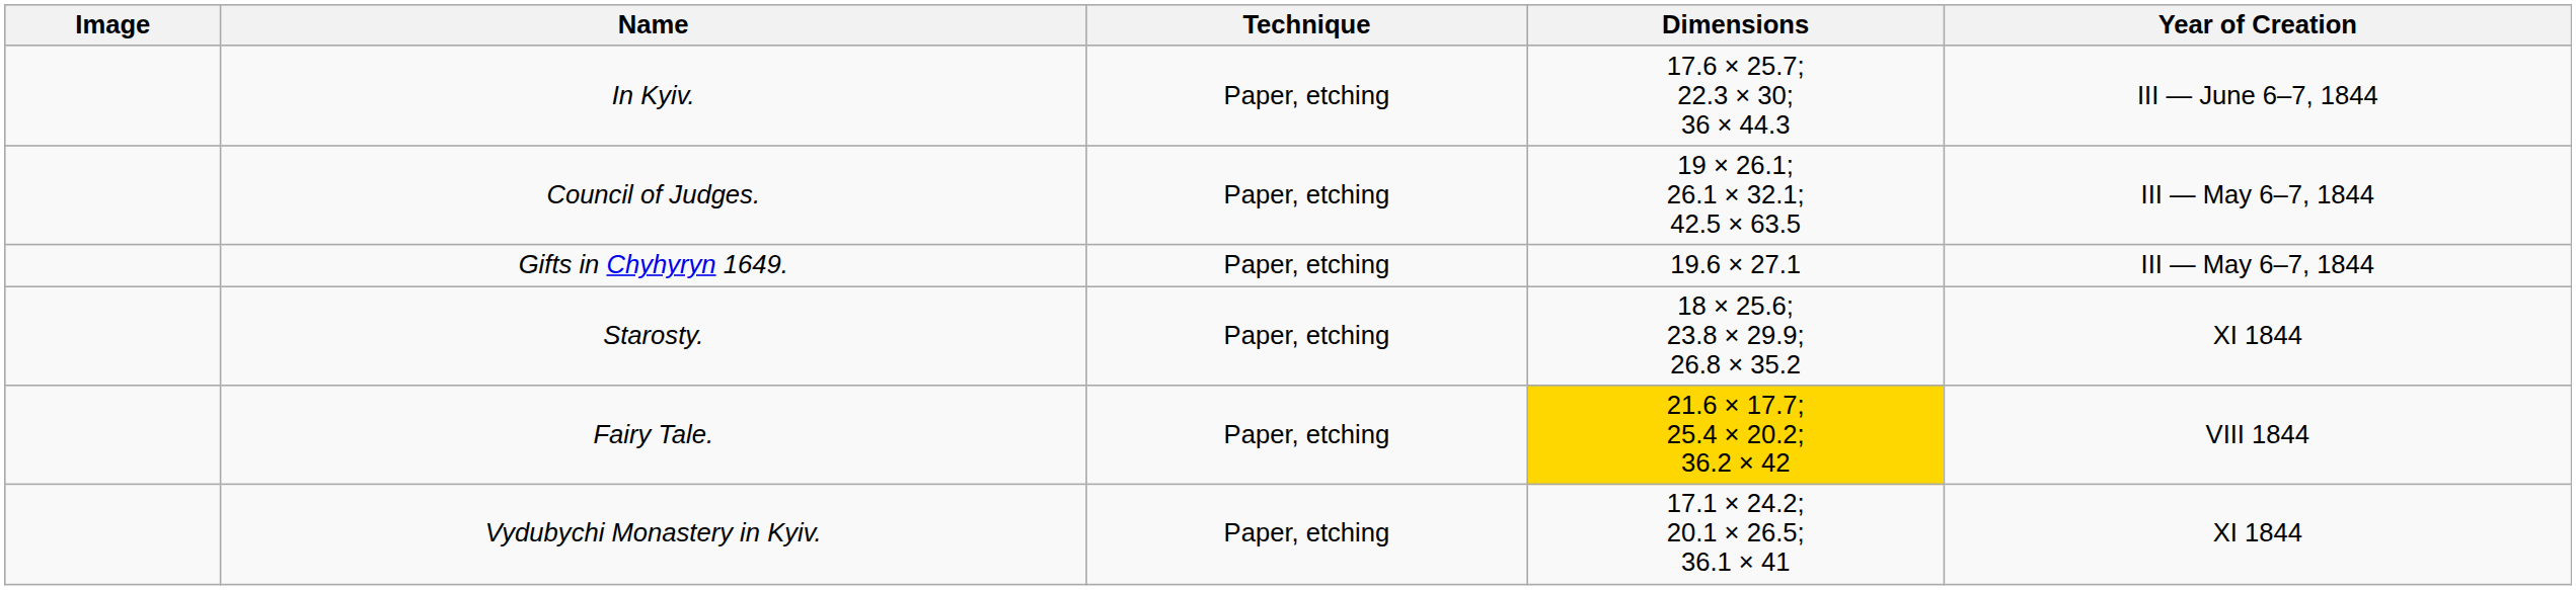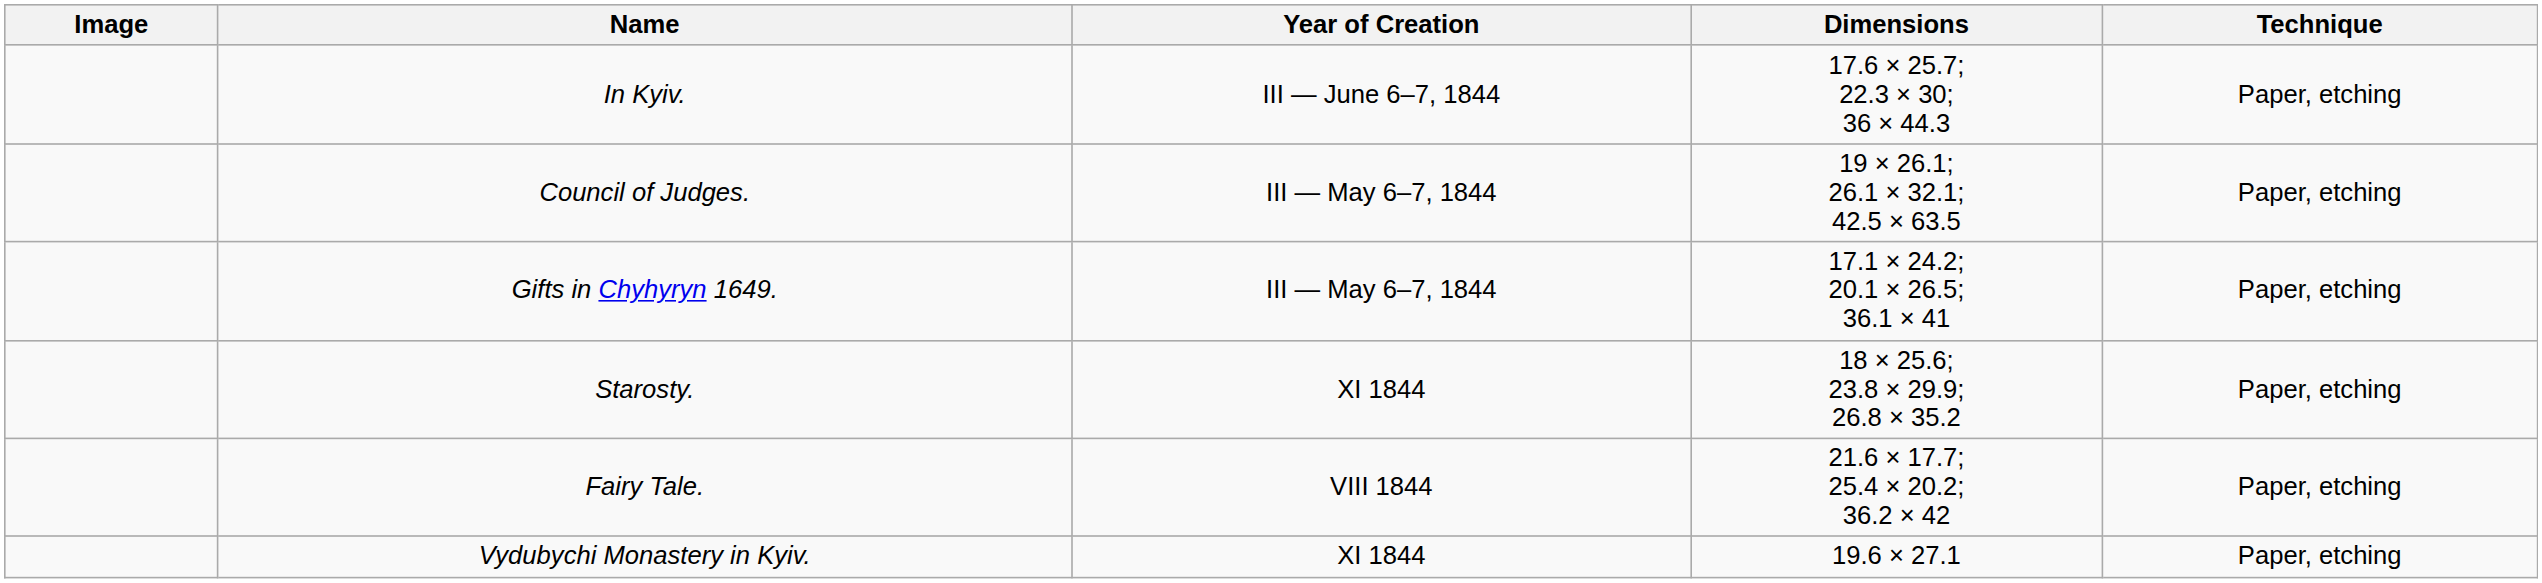columns swapped: Technique <-> Year of Creation
Gifts in Chyhyryn 1649. | Dimensions: 19.6 × 27.1 -> 17.1 × 24.2; 20.1 × 26.5; 36.1 × 41
Fairy Tale. | Dimensions: gold background -> no background
Vydubychi Monastery in Kyiv. | Dimensions: 17.1 × 24.2; 20.1 × 26.5; 36.1 × 41 -> 19.6 × 27.1
